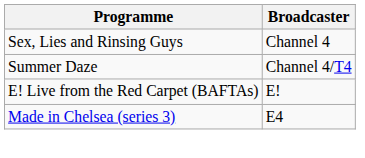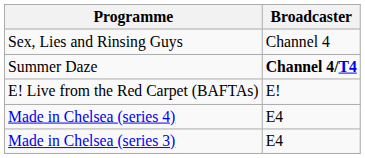Summer Daze | Broadcaster: normal -> bold
+ row: Made in Chelsea (series 4) | E4
